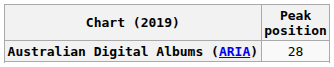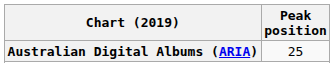Australian Digital Albums (ARIA) | Peak position: 28 -> 25
